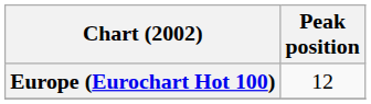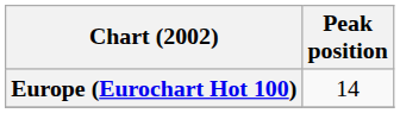Europe (Eurochart Hot 100) | Peak position: 12 -> 14
